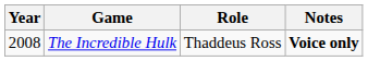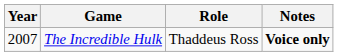The Incredible Hulk | Year: 2008 -> 2007
